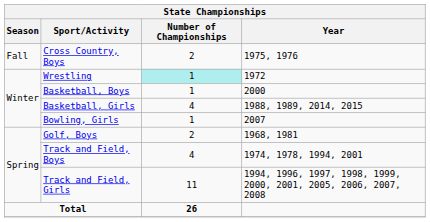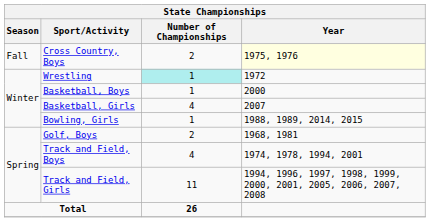Cross Country, Boys | Year: no background -> lightyellow background
Basketball, Girls | Year: 1988, 1989, 2014, 2015 -> 2007
Bowling, Girls | Year: 2007 -> 1988, 1989, 2014, 2015
